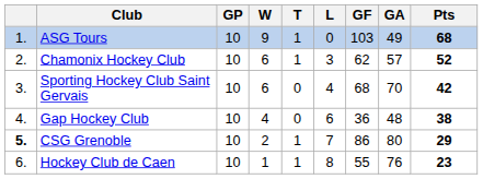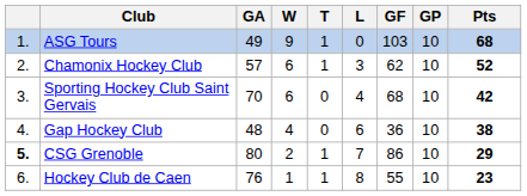columns swapped: GP <-> GA
